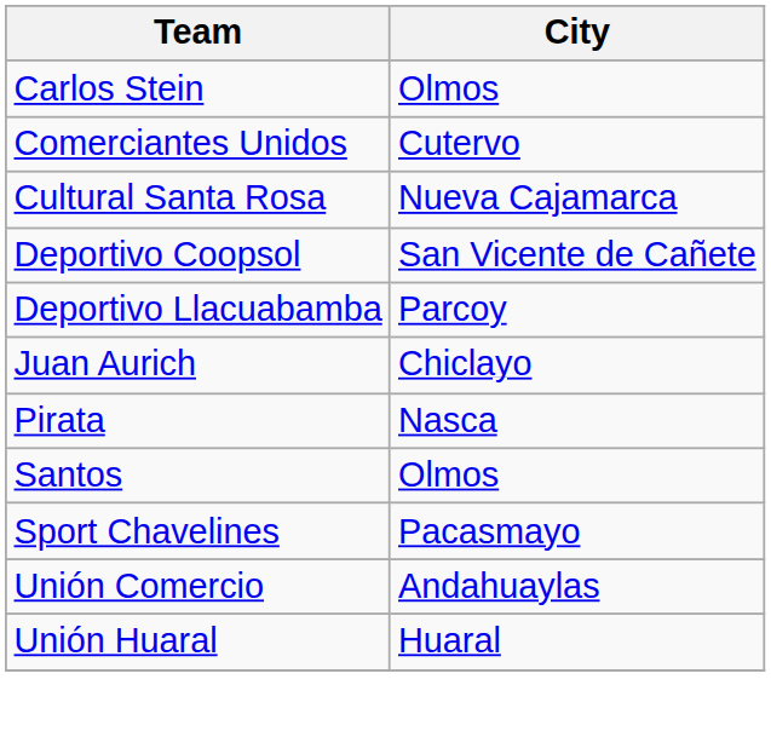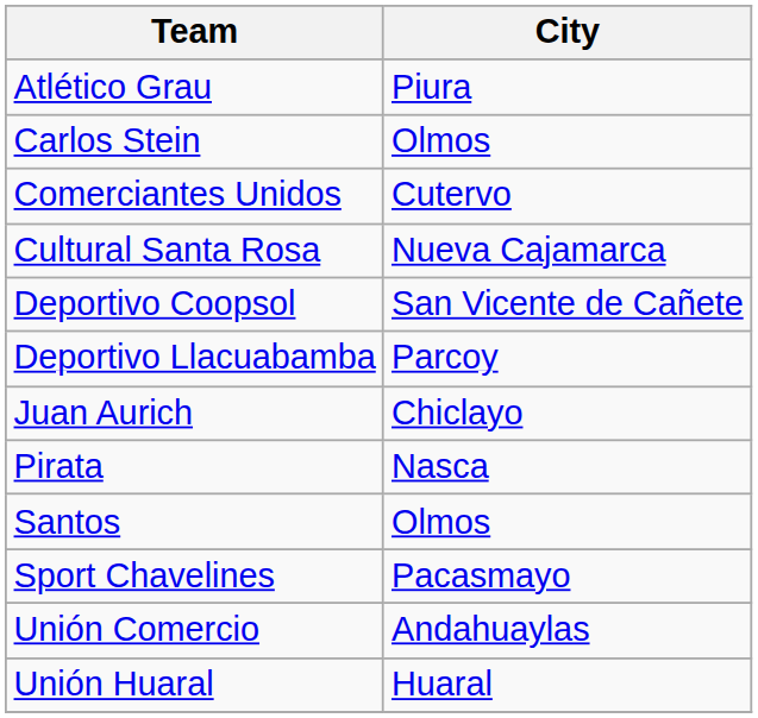+ row: Atlético Grau | Piura
